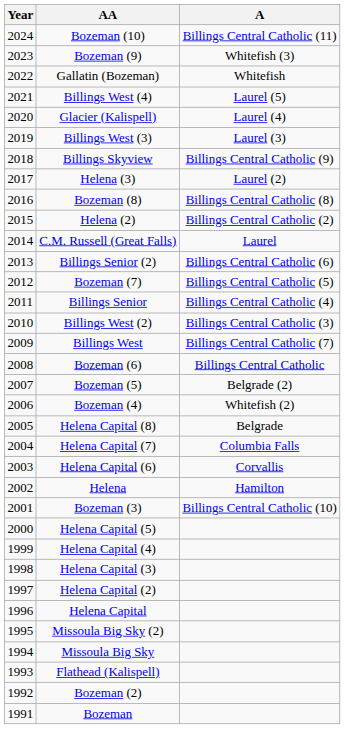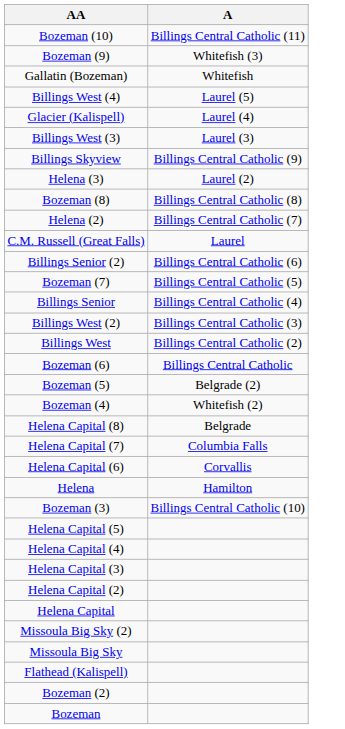- column: Year | 2024 | 2023 | 2022 | 2021 | 2020 | 2019 | 2018 | 2017 | 2016 | 2015 | 2014 | 2013 | 2012 | 2011 | 2010 | 2009 | 2008 | 2007 | 2006 | 2005 | 2004 | 2003 | 2002 | 2001 | 2000 | 1999 | 1998 | 1997 | 1996 | 1995 | 1994 | 1993 | 1992 | 1991
Helena (2) | A: Billings Central Catholic (2) -> Billings Central Catholic (7)
Billings West | A: Billings Central Catholic (7) -> Billings Central Catholic (2)
